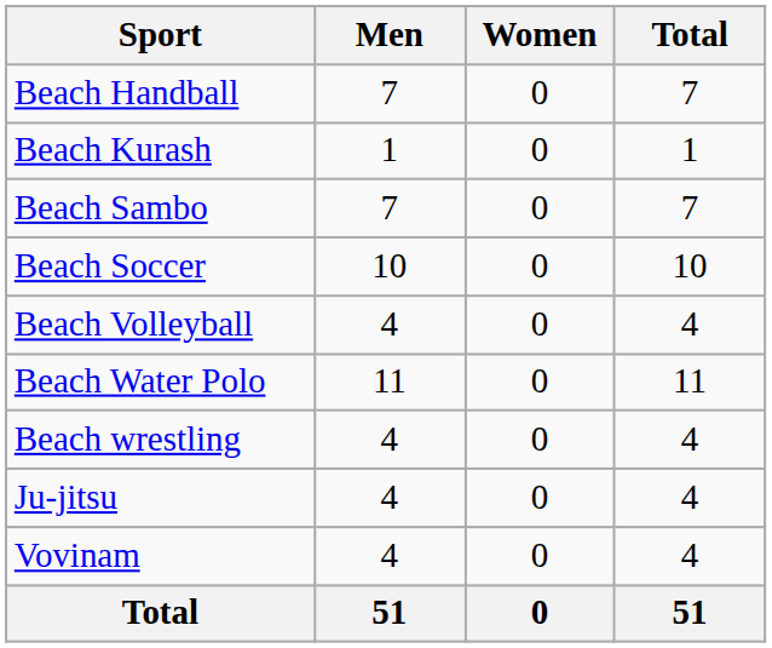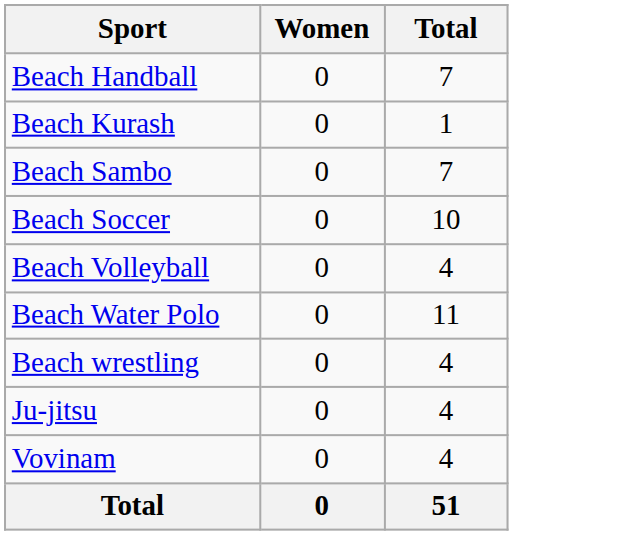- column: Men | 7 | 1 | 7 | 10 | 4 | 11 | 4 | 4 | 4 | 51
